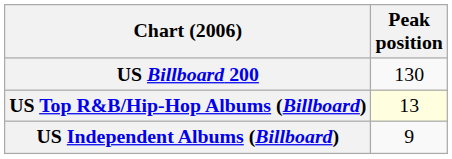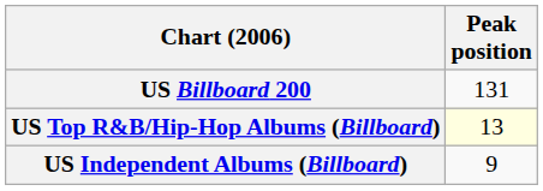US Billboard 200 | Peak position: 130 -> 131
